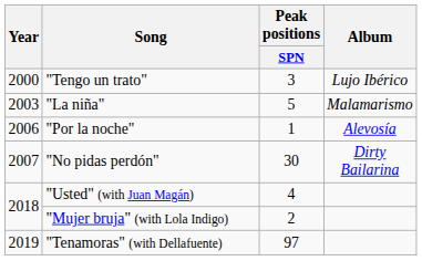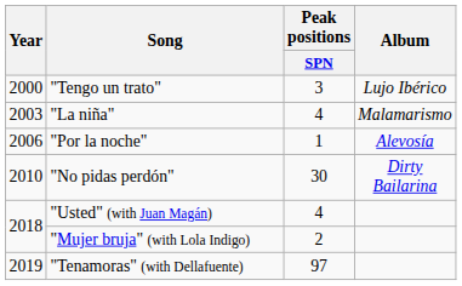"La niña" | Peak positions / SPN: 5 -> 4
"No pidas perdón" | Year: 2007 -> 2010
